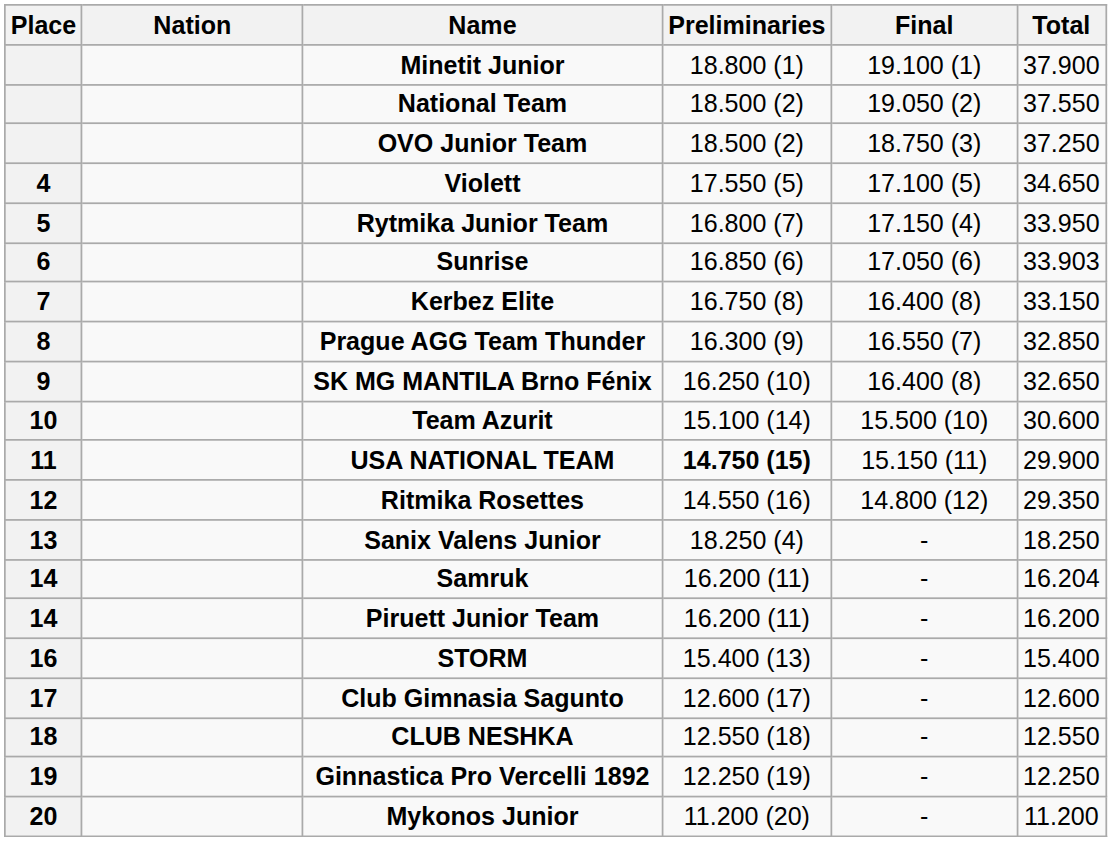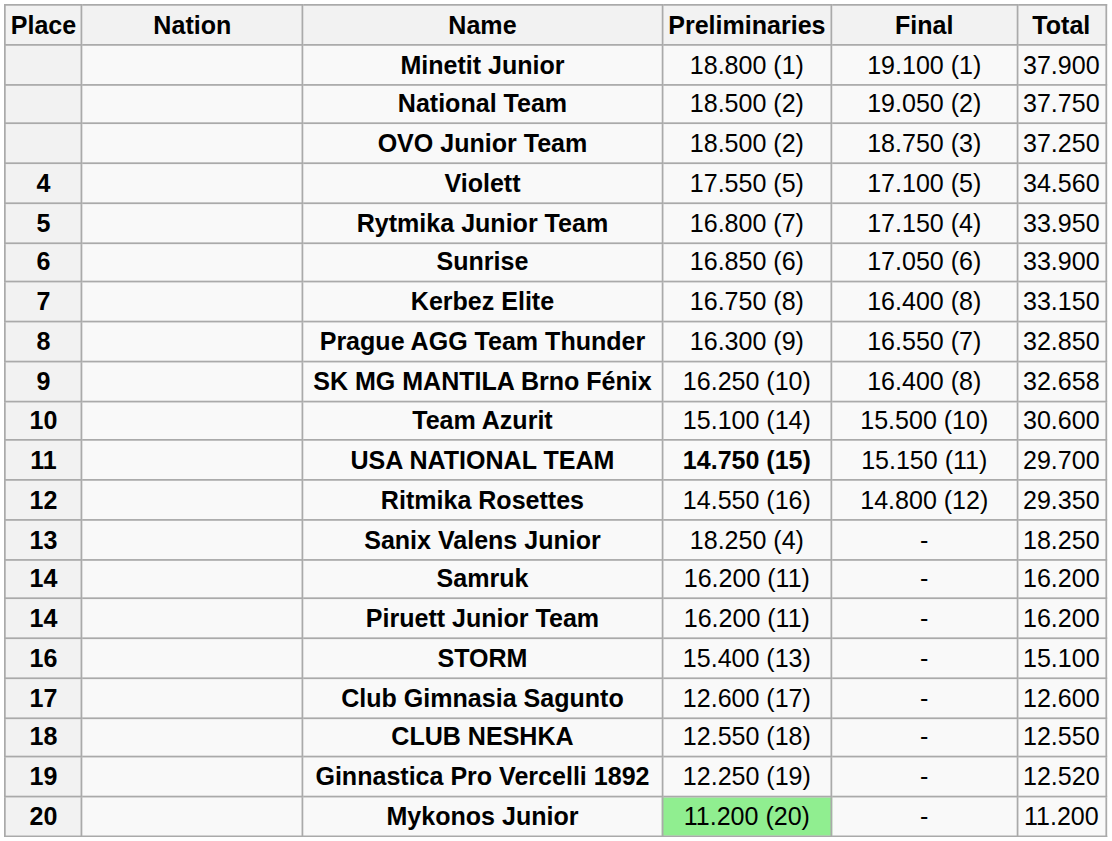National Team | Total: 37.550 -> 37.750
Violett | Total: 34.650 -> 34.560
Sunrise | Total: 33.903 -> 33.900
SK MG MANTILA Brno Fénix | Total: 32.650 -> 32.658
USA NATIONAL TEAM | Total: 29.900 -> 29.700
Samruk | Total: 16.204 -> 16.200
STORM | Total: 15.400 -> 15.100
Ginnastica Pro Vercelli 1892 | Total: 12.250 -> 12.520
Mykonos Junior | Preliminaries: no background -> lightgreen background
